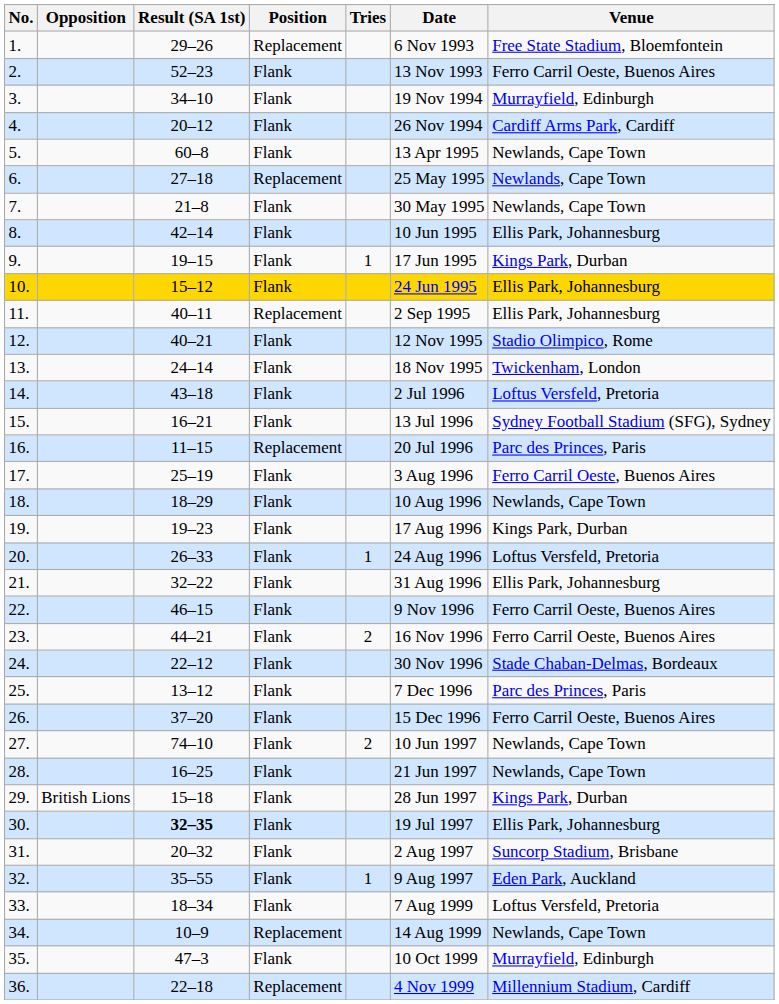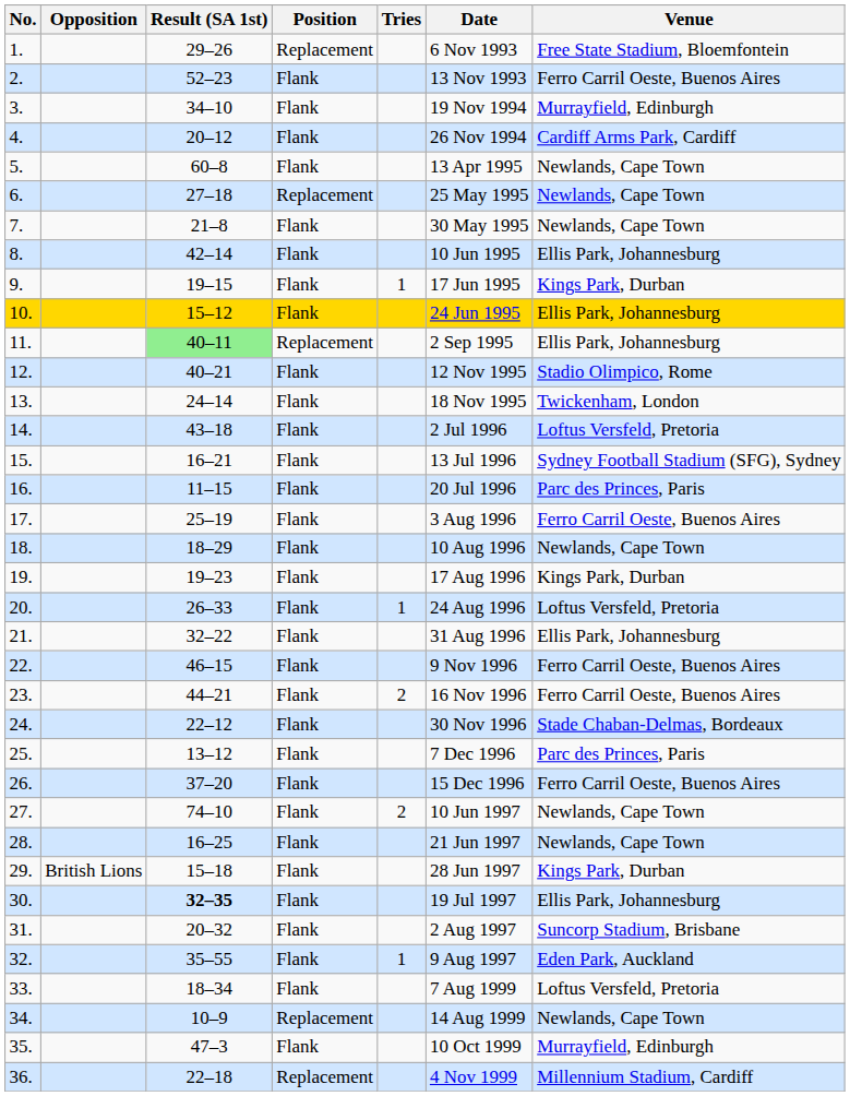11. | Result (SA 1st): no background -> lightgreen background
16. | Position: Replacement -> Flank
